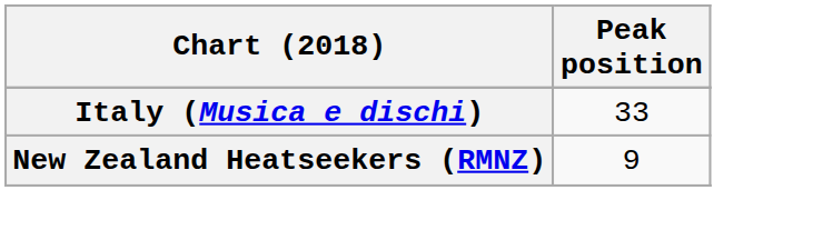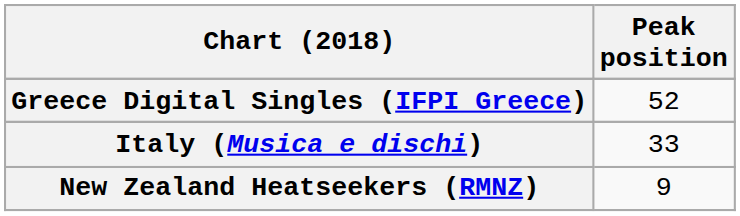+ row: Greece Digital Singles (IFPI Greece) | 52
